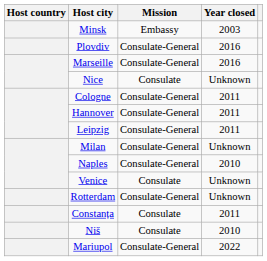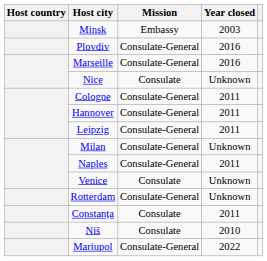Naples | Year closed: 2010 -> 2011
